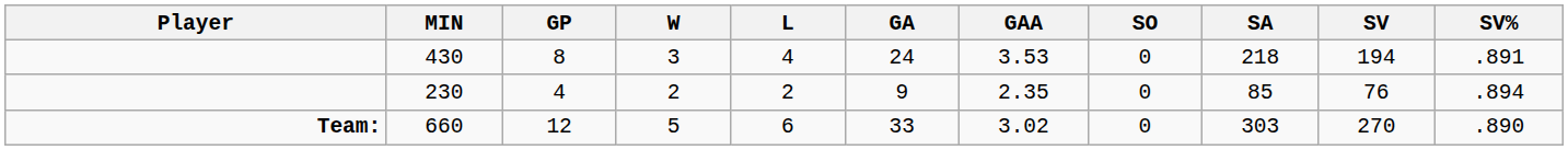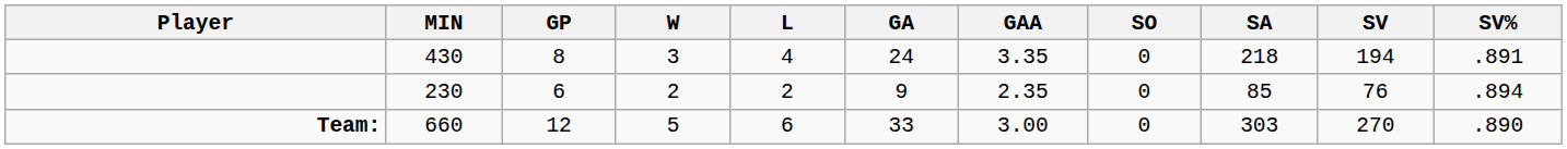430 | GAA: 3.53 -> 3.35
230 | GP: 4 -> 6
660 | GAA: 3.02 -> 3.00
